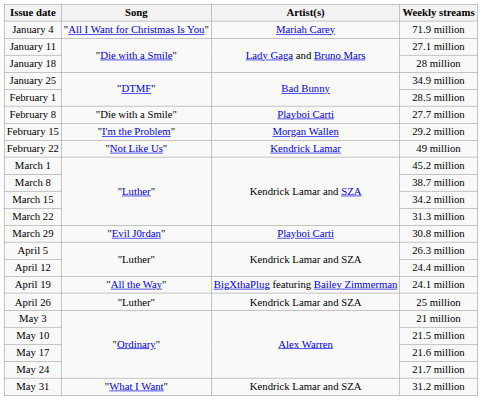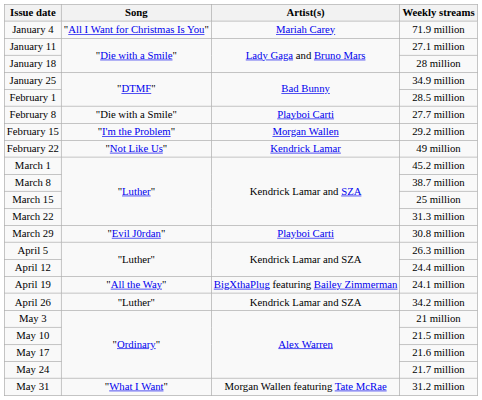March 15 | Weekly streams: 34.2 million -> 25 million
April 26 | Weekly streams: 25 million -> 34.2 million
May 31 | Artist(s): Kendrick Lamar and SZA -> Morgan Wallen featuring Tate McRae
